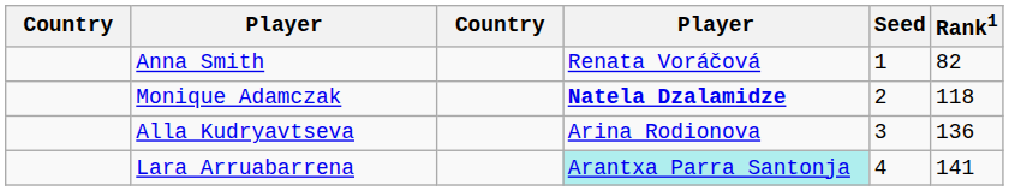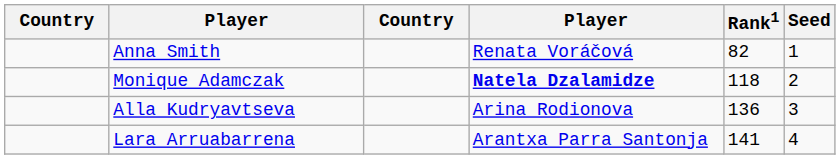columns swapped: Rank1 <-> Seed
Lara Arruabarrena | column 4: paleturquoise background -> no background
